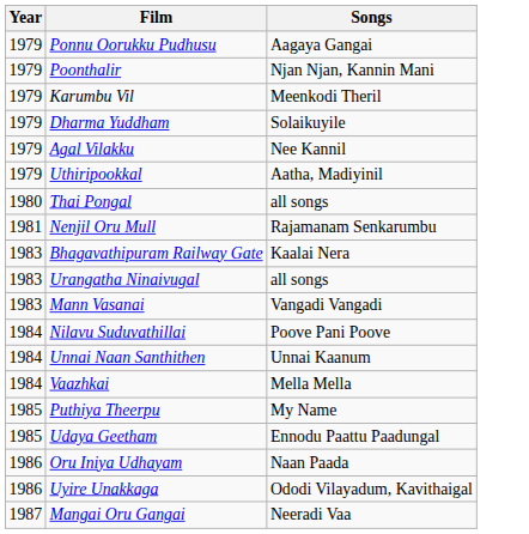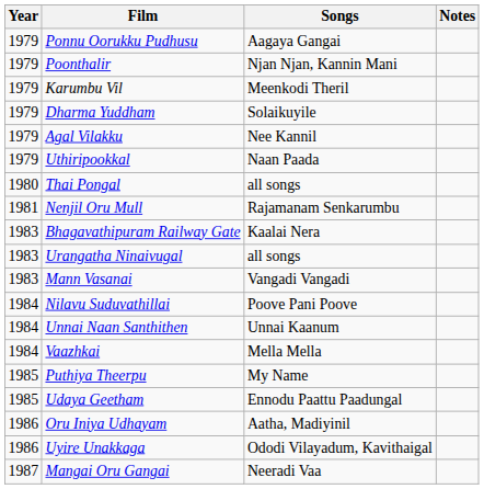+ column: Notes
Uthiripookkal | Songs: Aatha, Madiyinil -> Naan Paada
Oru Iniya Udhayam | Songs: Naan Paada -> Aatha, Madiyinil
